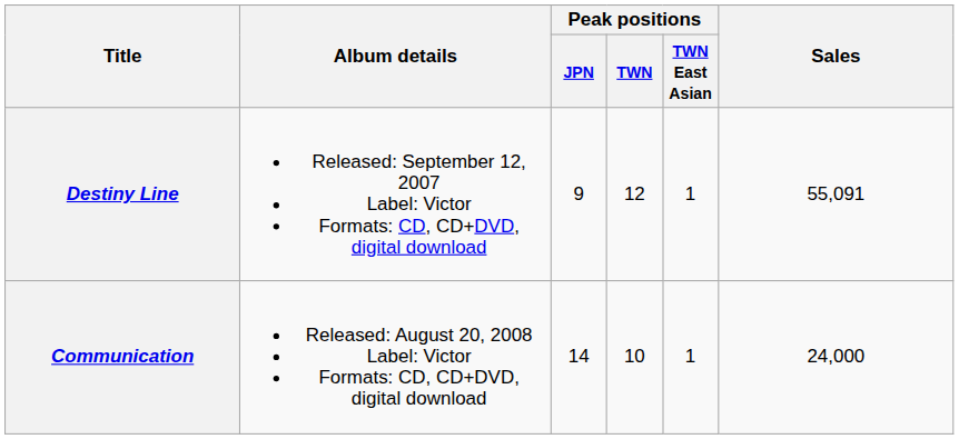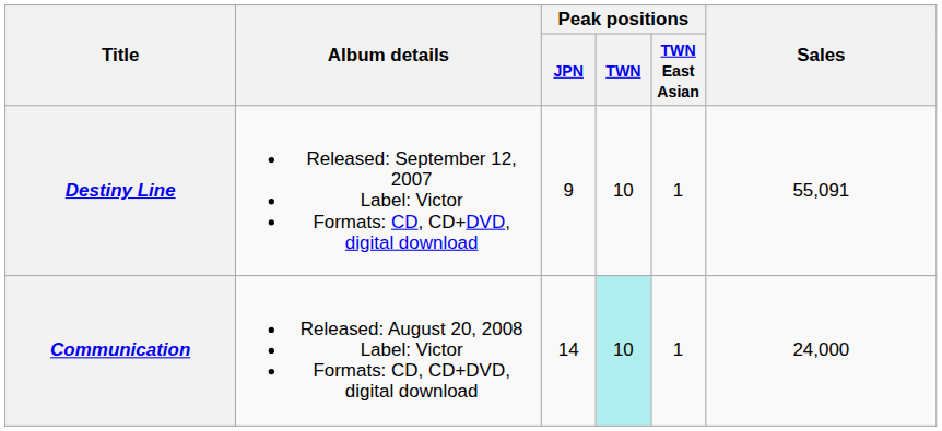Destiny Line | Peak positions / TWN: 12 -> 10
Communication | Peak positions / TWN: no background -> paleturquoise background
